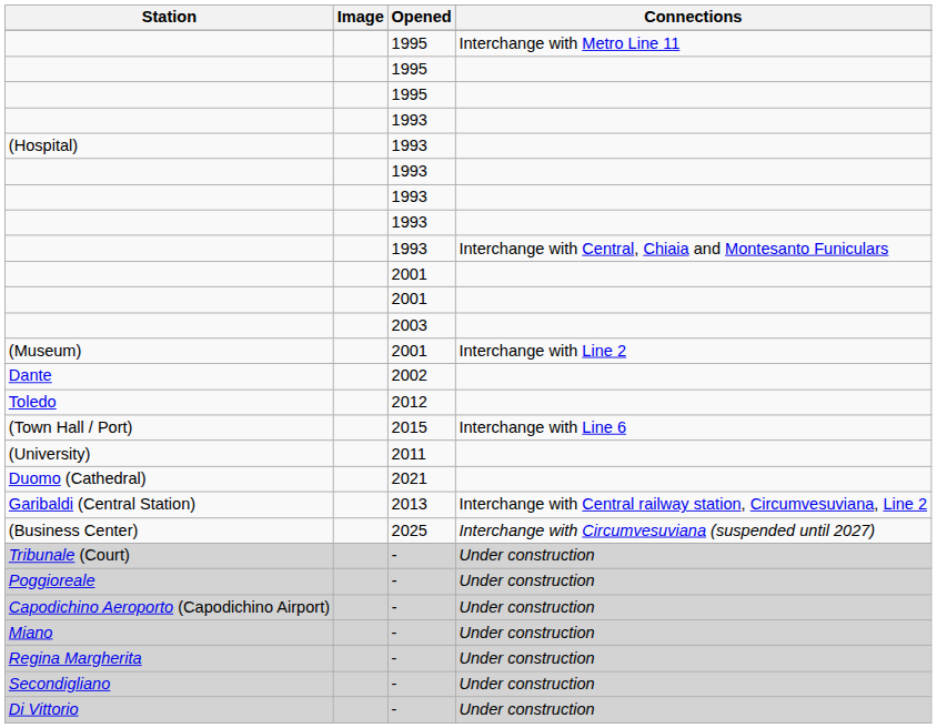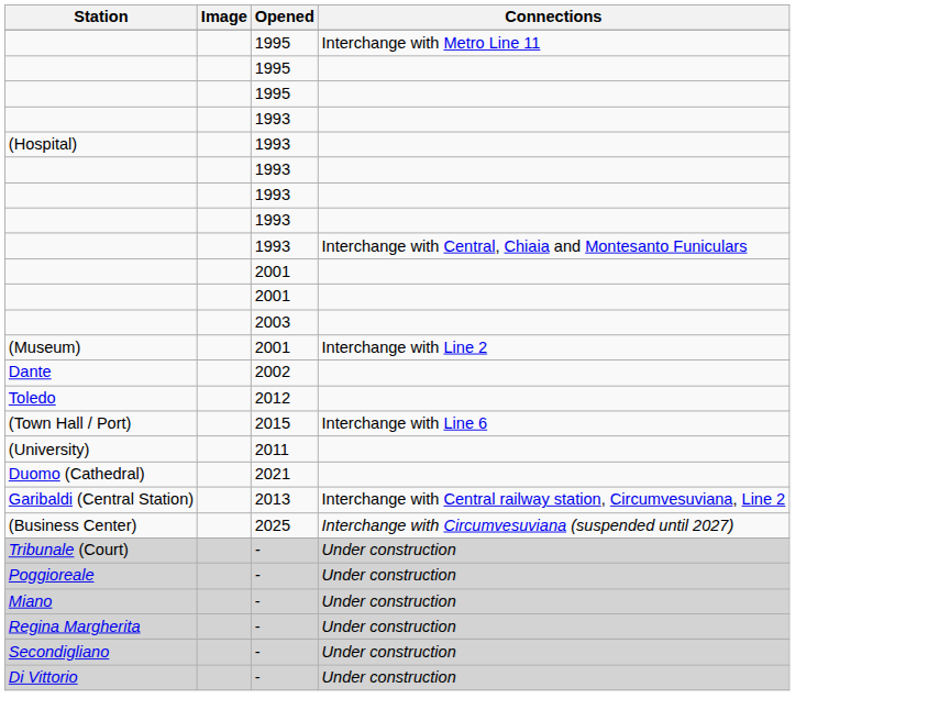- row: Capodichino Aeroporto (Capodichino Airport) | - | Under construction
